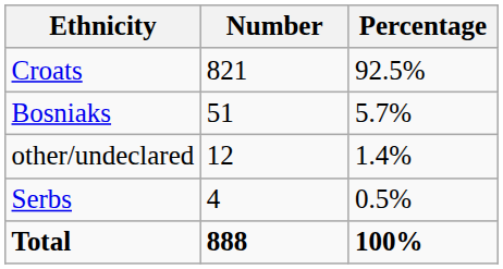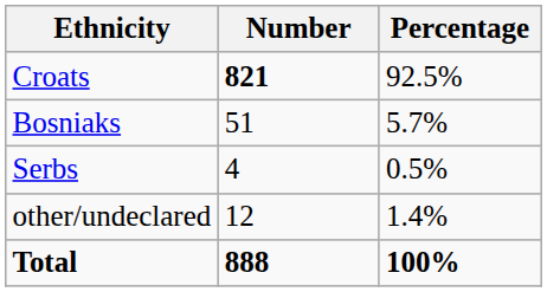Croats | Number: normal -> bold
rows swapped: Serbs <-> other/undeclared
